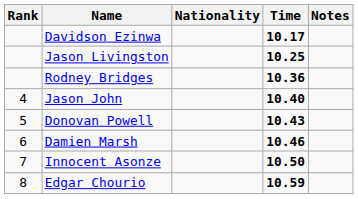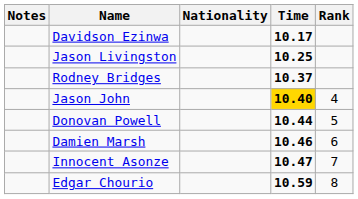columns swapped: Rank <-> Notes
Rodney Bridges | Time: 10.36 -> 10.37
Jason John | Time: no background -> gold background
Donovan Powell | Time: 10.43 -> 10.44
Innocent Asonze | Time: 10.50 -> 10.47
